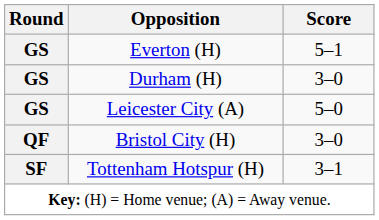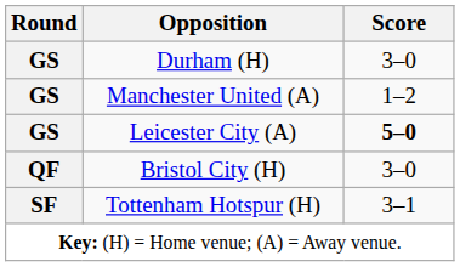- row: GS | Everton (H) | 5–1
+ row: GS | Manchester United (A) | 1–2
Leicester City (A) | Score: normal -> bold
